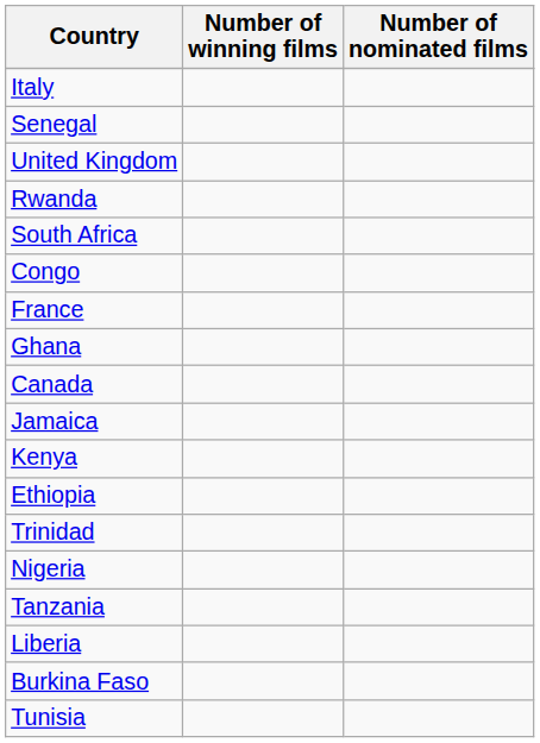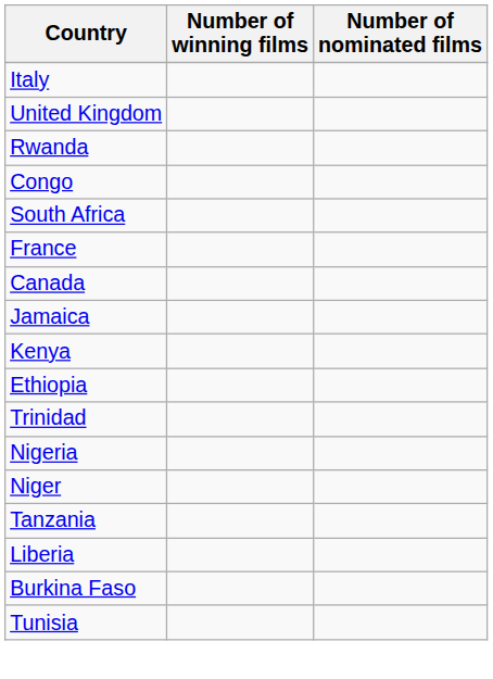- row: Senegal
rows swapped: South Africa <-> Congo
- row: Ghana
+ row: Niger
